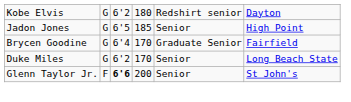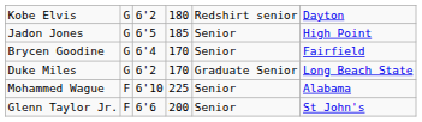Brycen Goodine | column 5: Graduate Senior -> Senior
Duke Miles | column 5: Senior -> Graduate Senior
+ row: Mohammed Wague | F | 6'10 | 225 | Senior | Alabama
Glenn Taylor Jr. | column 3: bold -> normal
